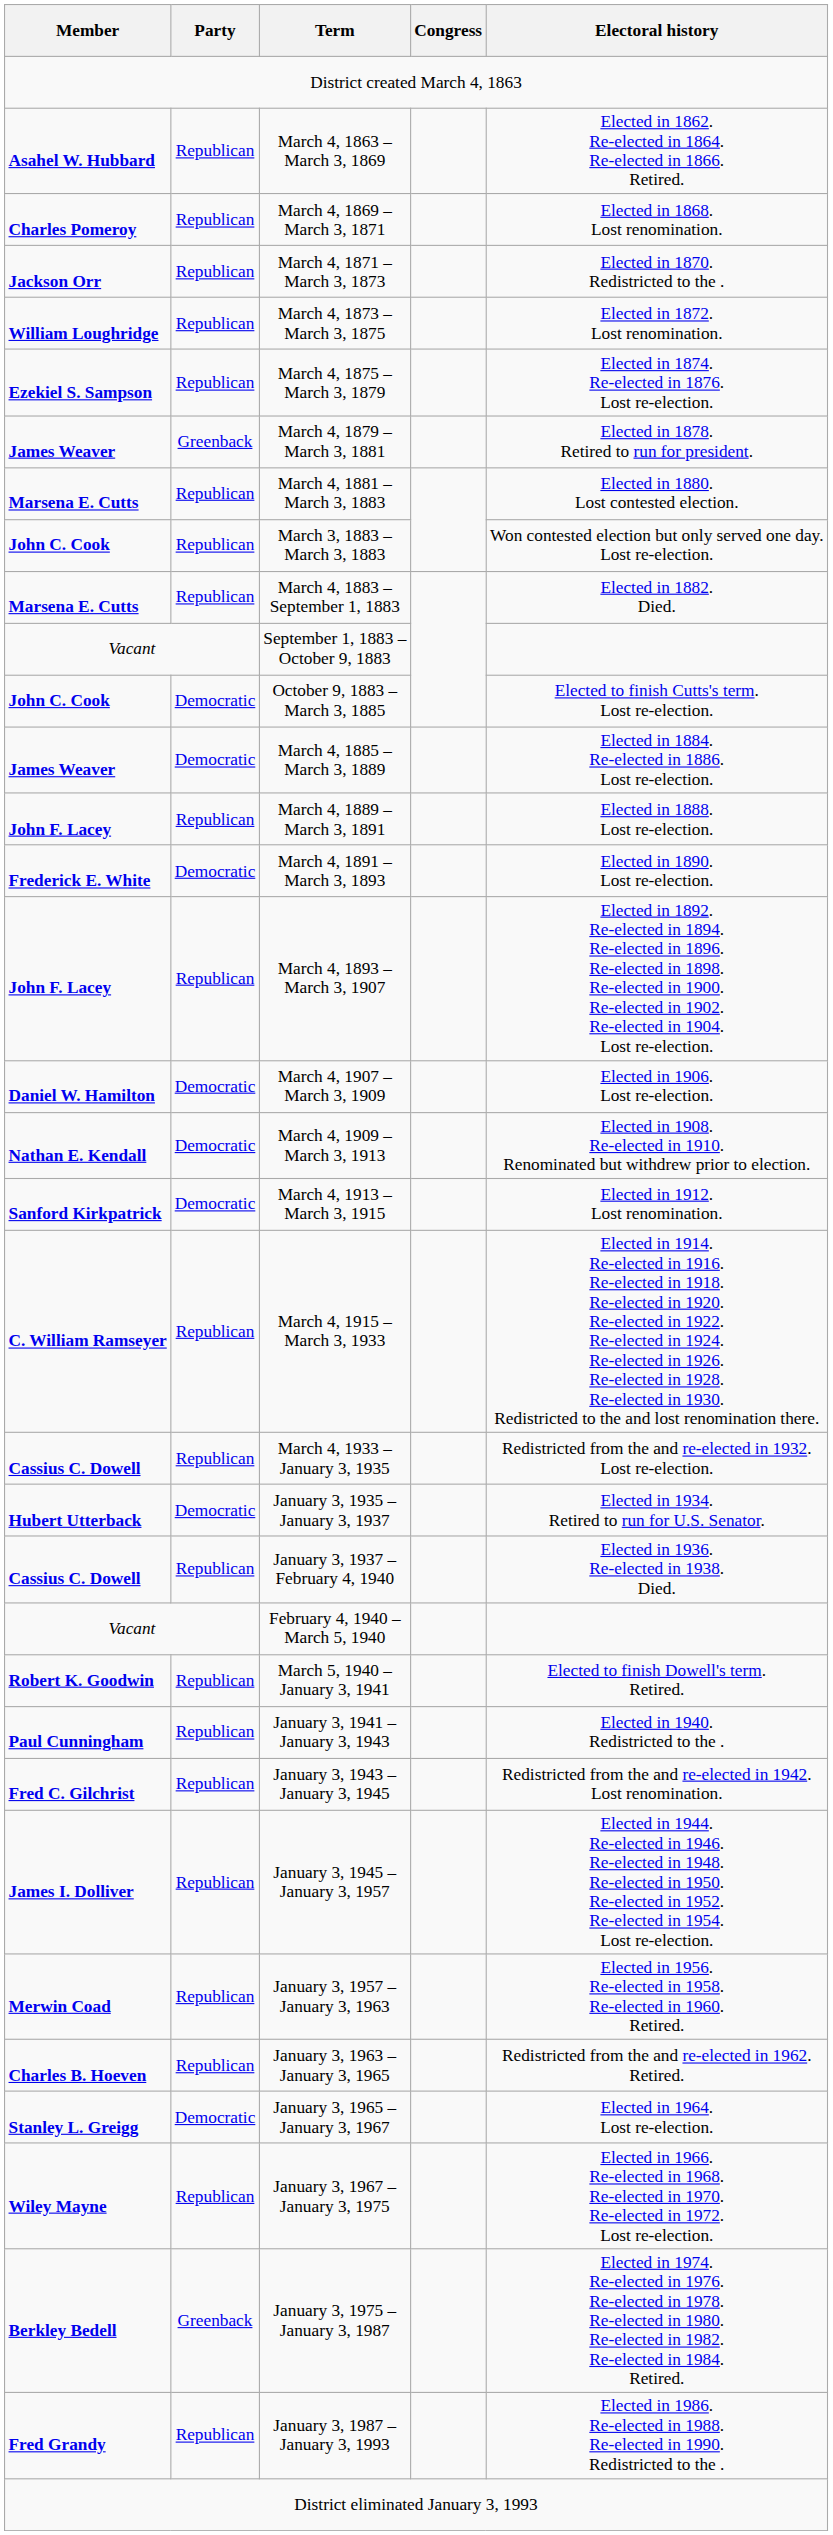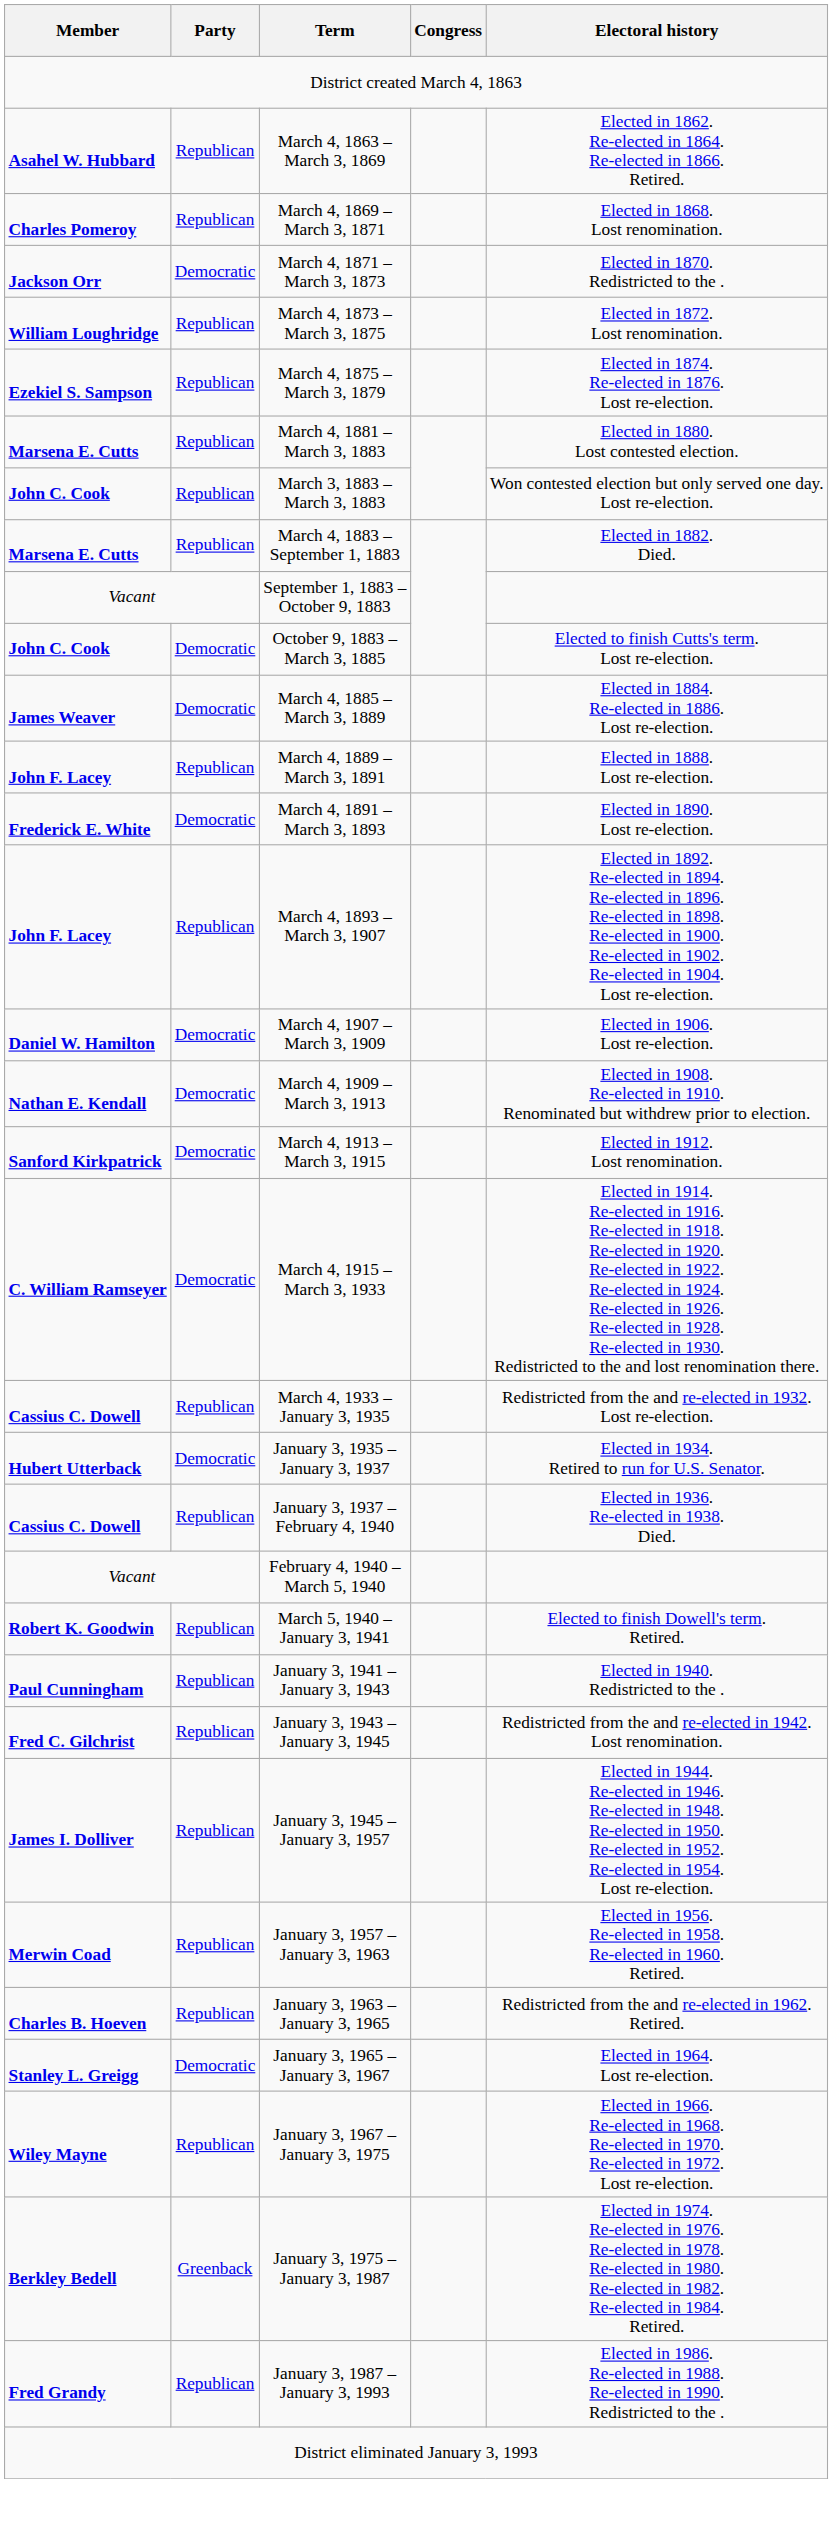March 4, 1871 – March 3, 1873 | Party: Republican -> Democratic
- row: James Weaver | Greenback | March 4, 1879 – March 3, 1881 | Elected in 1878. Retired to run for president.
March 4, 1915 – March 3, 1933 | Party: Republican -> Democratic
